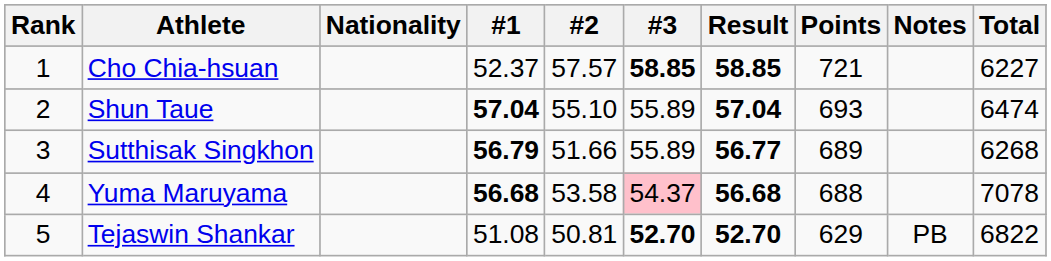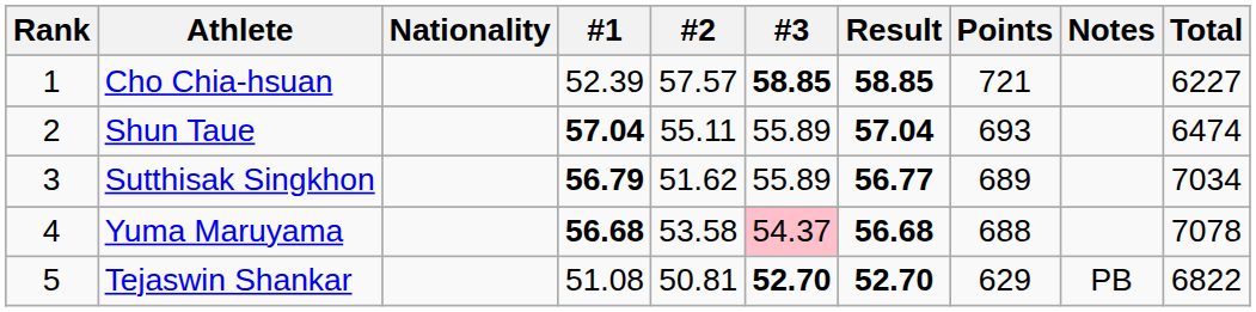Cho Chia-hsuan | #1: 52.37 -> 52.39
Shun Taue | #2: 55.10 -> 55.11
Sutthisak Singkhon | #2: 51.66 -> 51.62
Sutthisak Singkhon | Total: 6268 -> 7034
